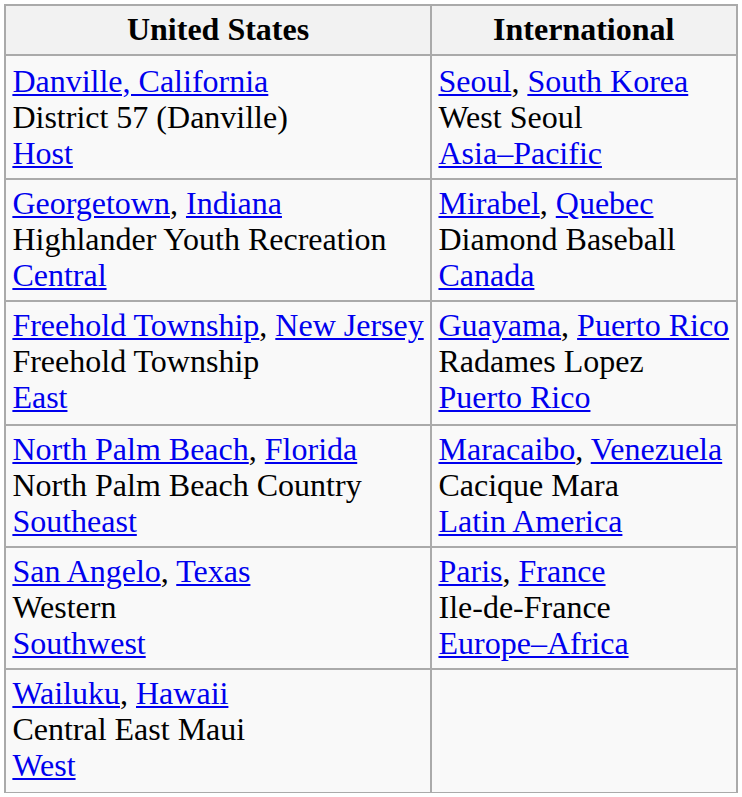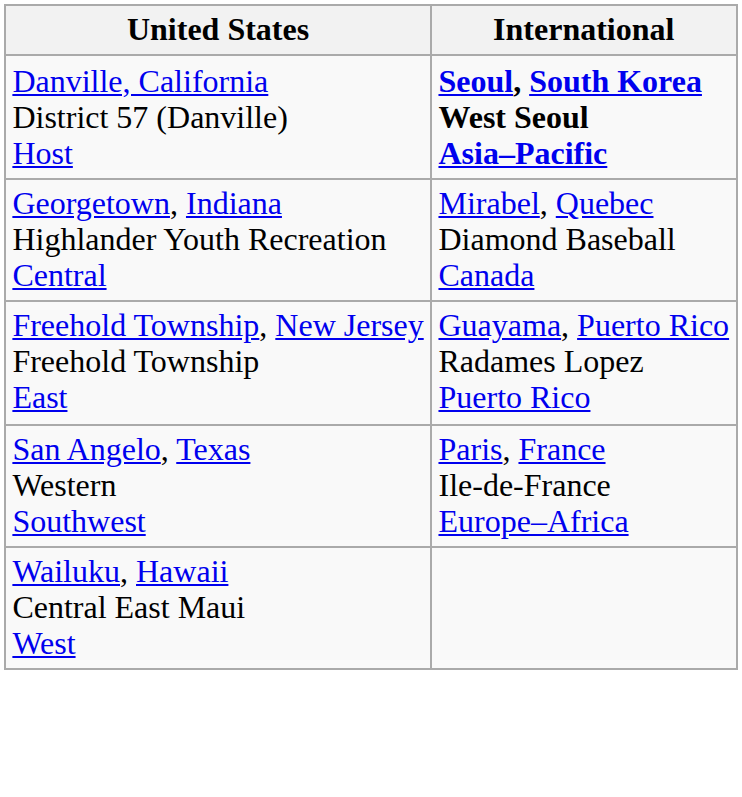Danville, California District 57 (Danville) Host | International: normal -> bold
- row: North Palm Beach, Florida North Palm Beach Country Southeast | Maracaibo, Venezuela Cacique Mara Latin America
